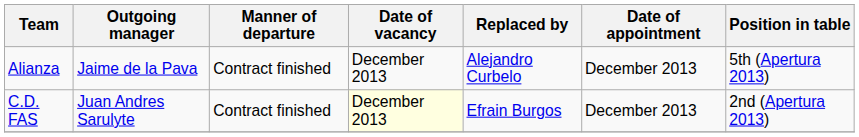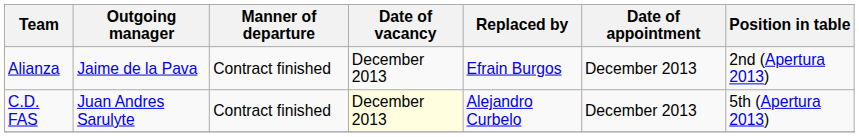Alianza | Replaced by: Alejandro Curbelo -> Efrain Burgos
Alianza | Position in table: 5th (Apertura 2013) -> 2nd (Apertura 2013)
C.D. FAS | Replaced by: Efrain Burgos -> Alejandro Curbelo
C.D. FAS | Position in table: 2nd (Apertura 2013) -> 5th (Apertura 2013)
